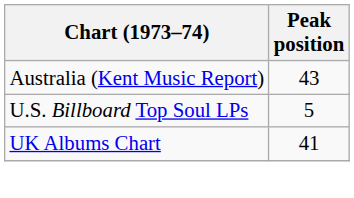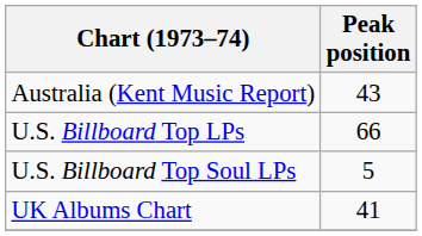+ row: U.S. Billboard Top LPs | 66
